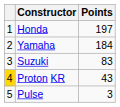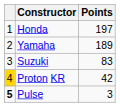Yamaha | Points: 184 -> 189
Proton KR | Points: 43 -> 42
Pulse | column 1: normal -> bold
